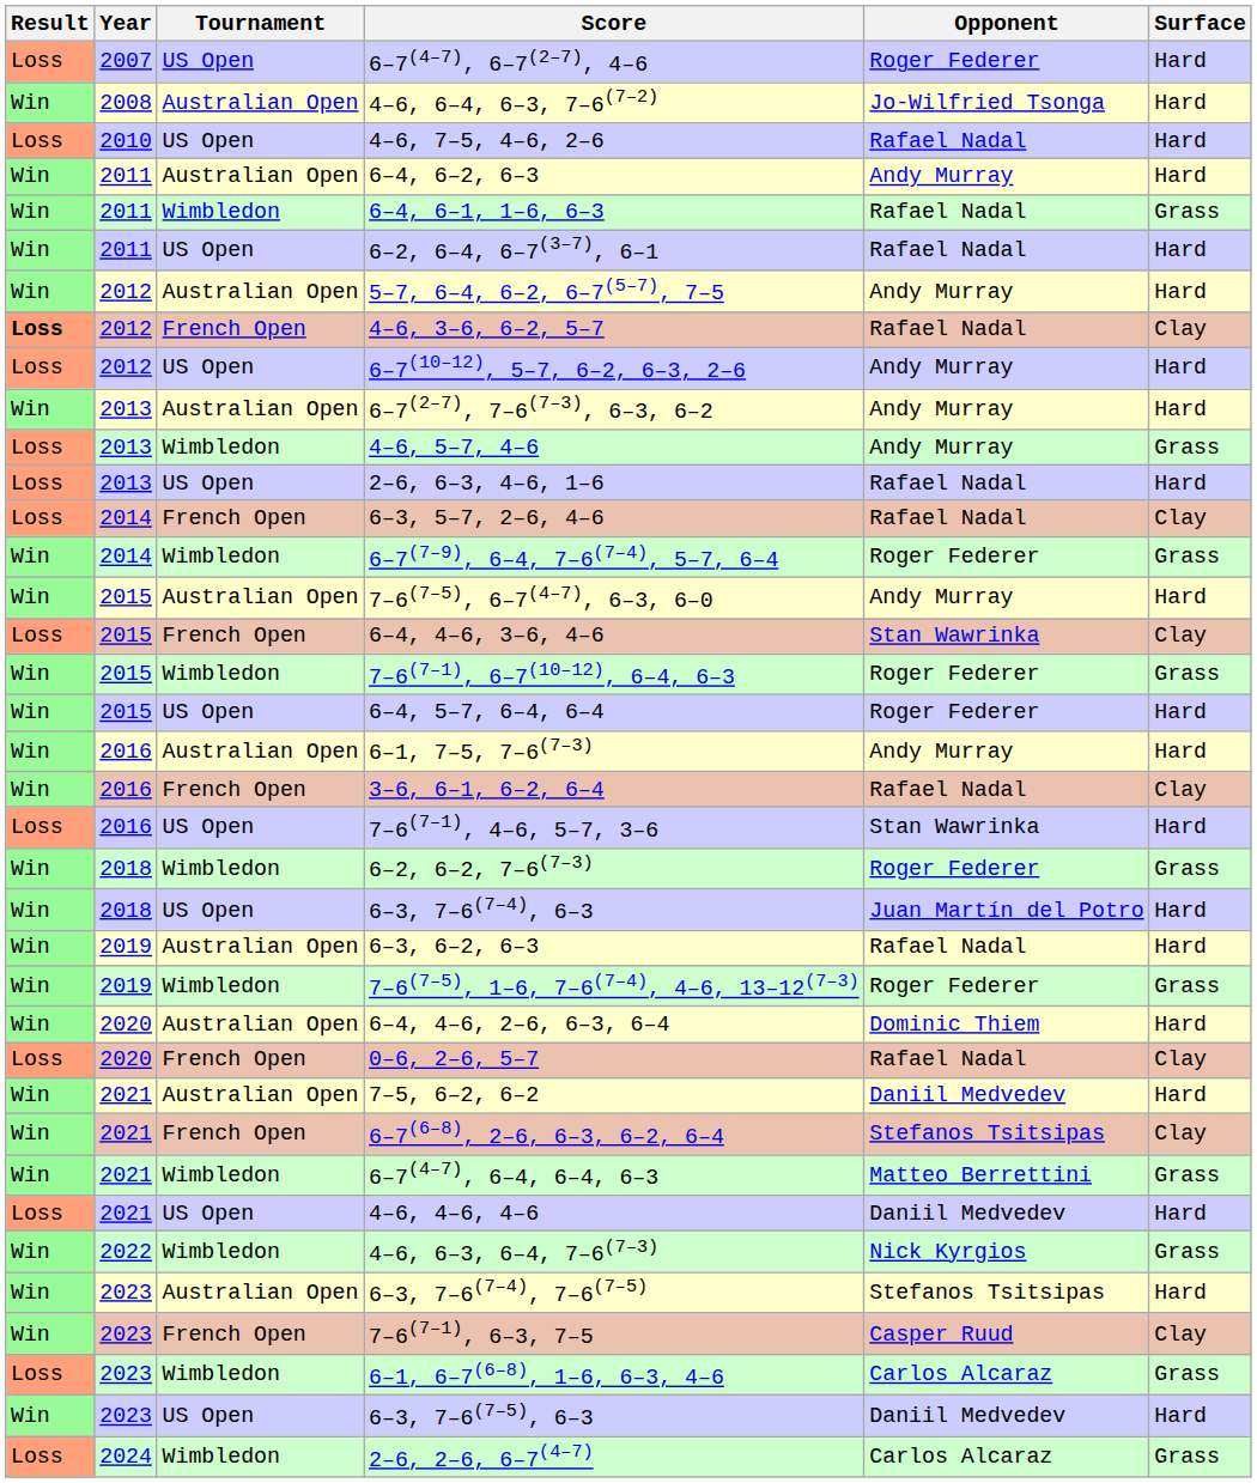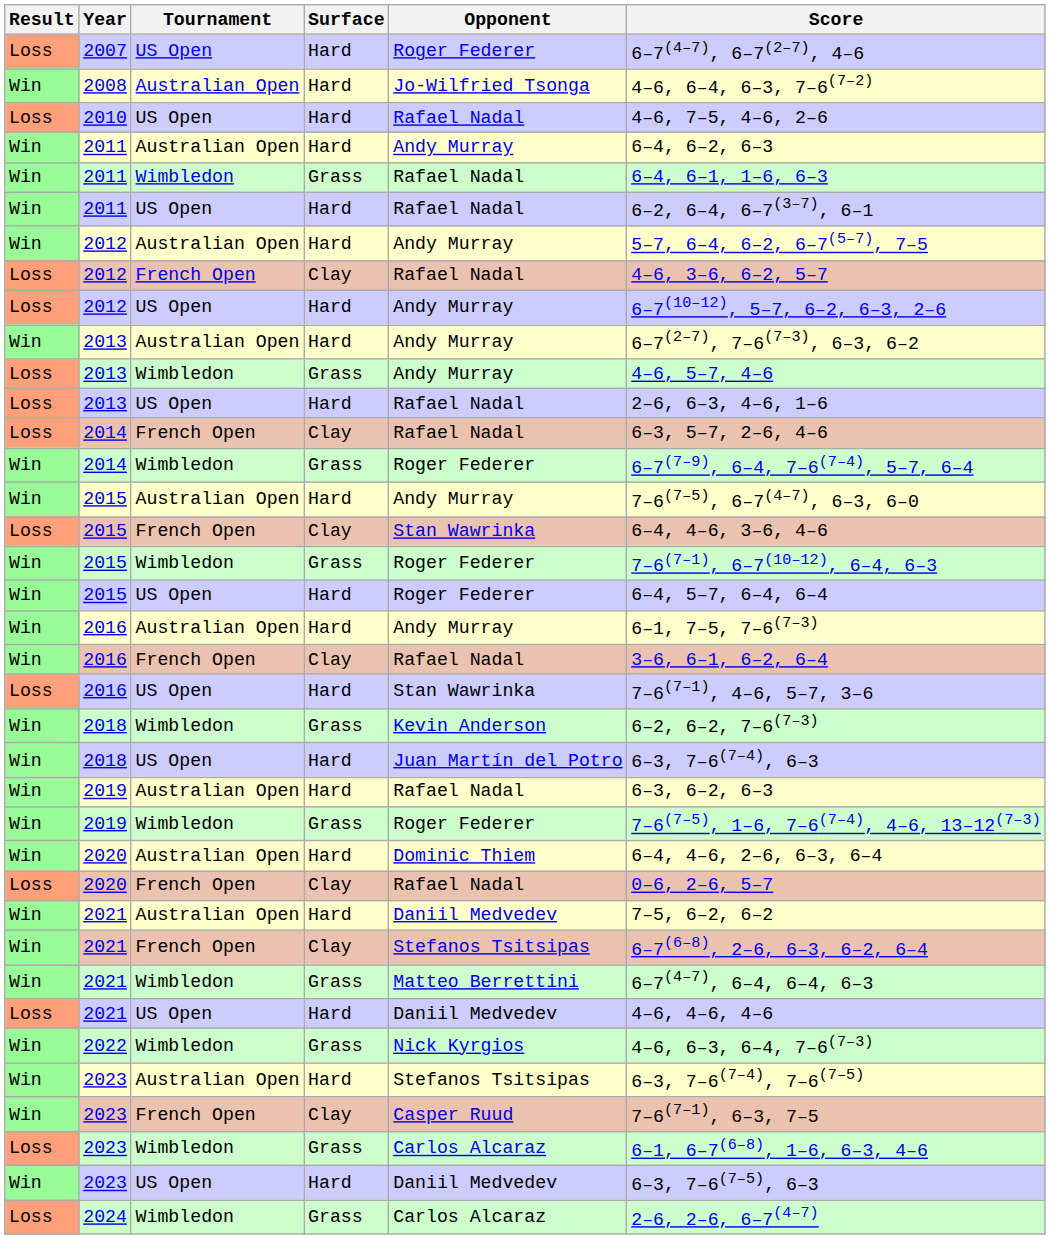columns swapped: Surface <-> Score
2012 / French Open | Result: bold -> normal
2018 / Wimbledon | Opponent: Roger Federer -> Kevin Anderson
